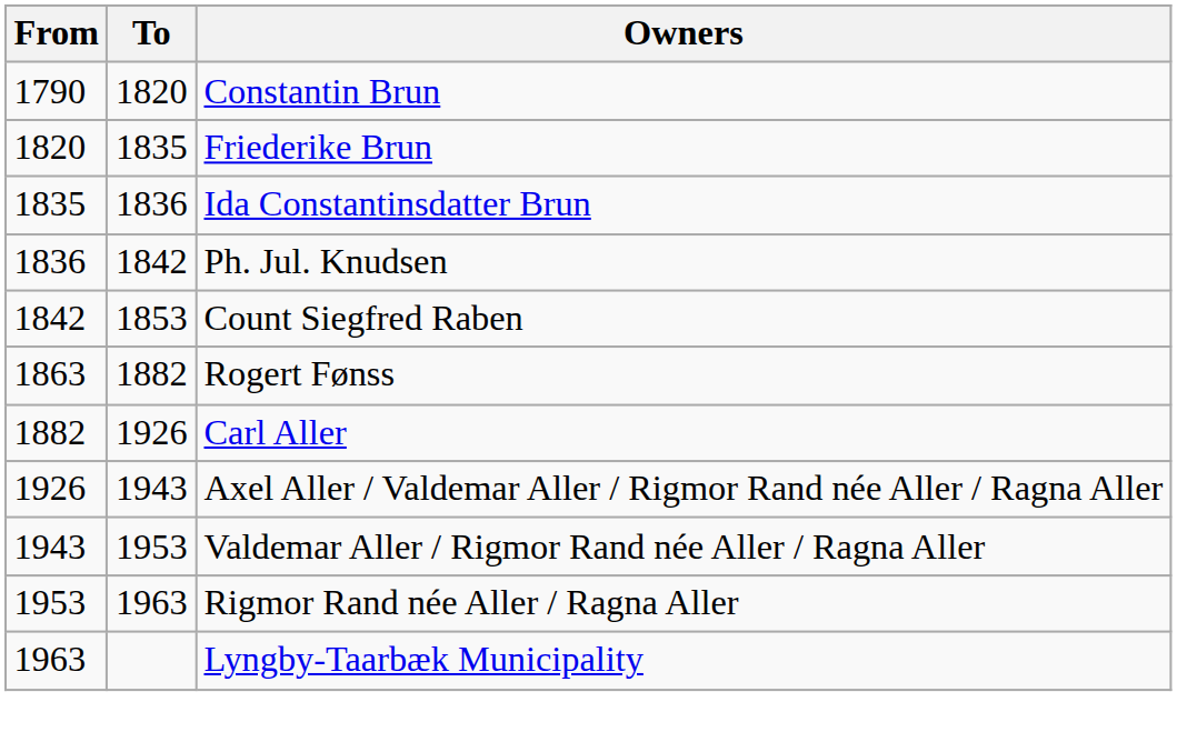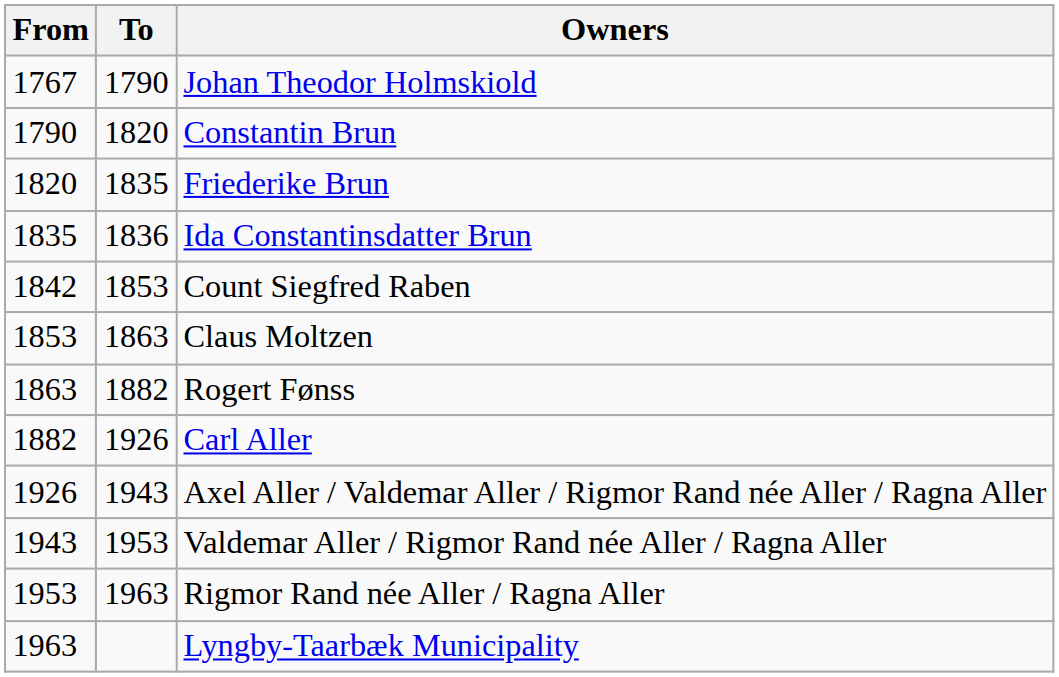+ row: 1767 | 1790 | Johan Theodor Holmskiold
- row: 1836 | 1842 | Ph. Jul. Knudsen
+ row: 1853 | 1863 | Claus Moltzen
